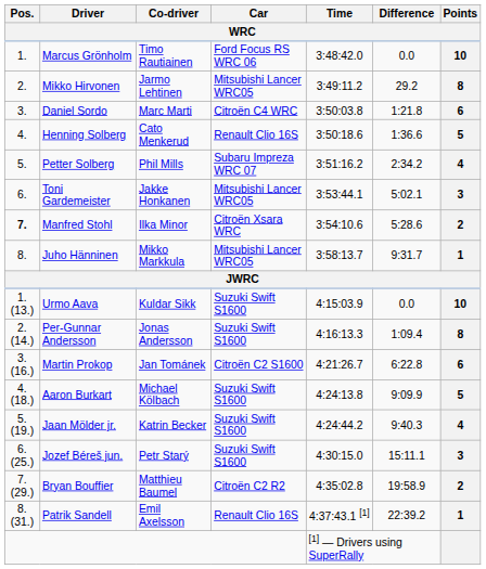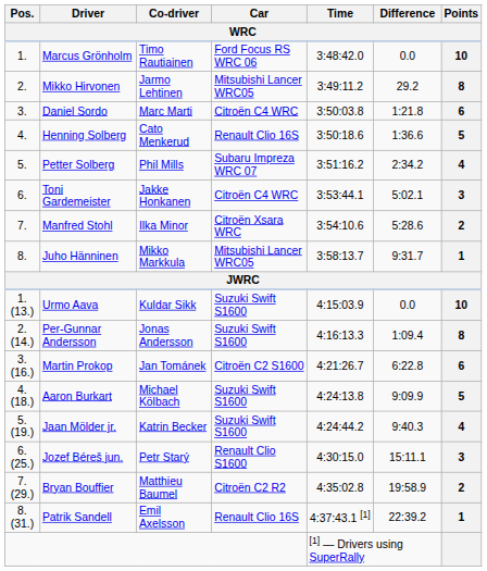Toni Gardemeister | Car: Mitsubishi Lancer WRC05 -> Citroën C4 WRC
Manfred Stohl | Pos.: bold -> normal
Jozef Béreš jun. | Car: Suzuki Swift S1600 -> Renault Clio S1600
